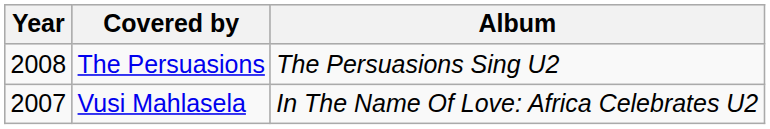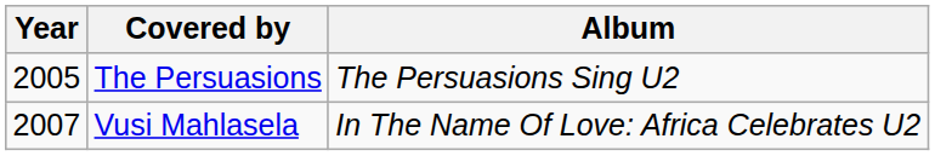The Persuasions | Year: 2008 -> 2005
